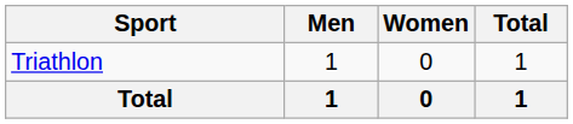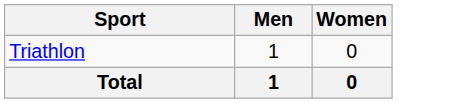- column: Total | 1 | 1
